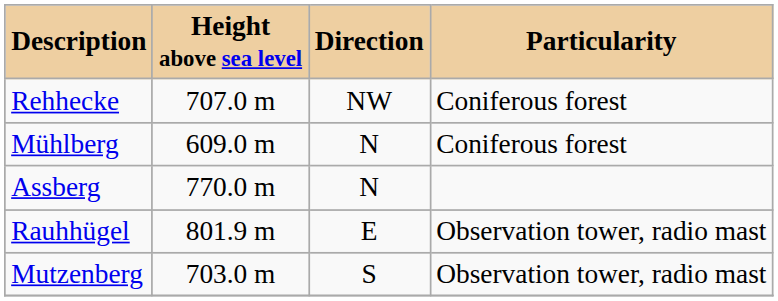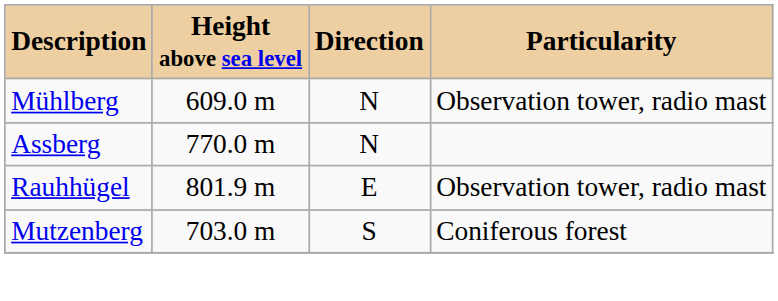- row: Rehhecke | 707.0 m | NW | Coniferous forest
Mühlberg | Particularity: Coniferous forest -> Observation tower, radio mast
Mutzenberg | Particularity: Observation tower, radio mast -> Coniferous forest
